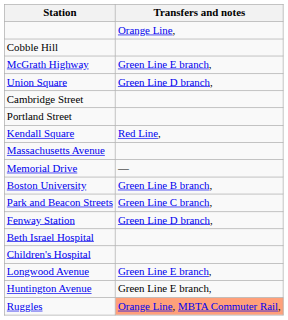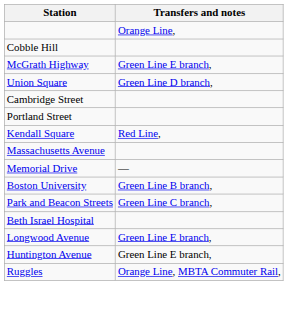- row: Fenway Station | Green Line D branch,
- row: Children's Hospital
Ruggles | Transfers and notes: lightsalmon background -> no background
